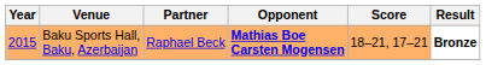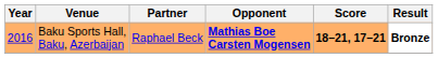Baku Sports Hall, Baku, Azerbaijan | Year: 2015 -> 2016
Baku Sports Hall, Baku, Azerbaijan | Score: normal -> bold
